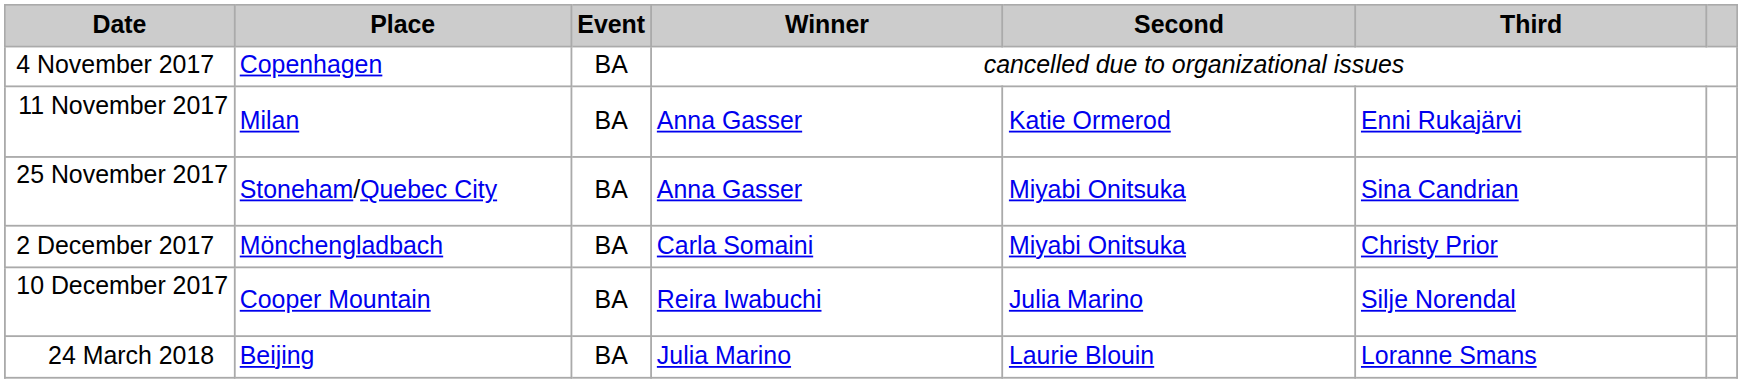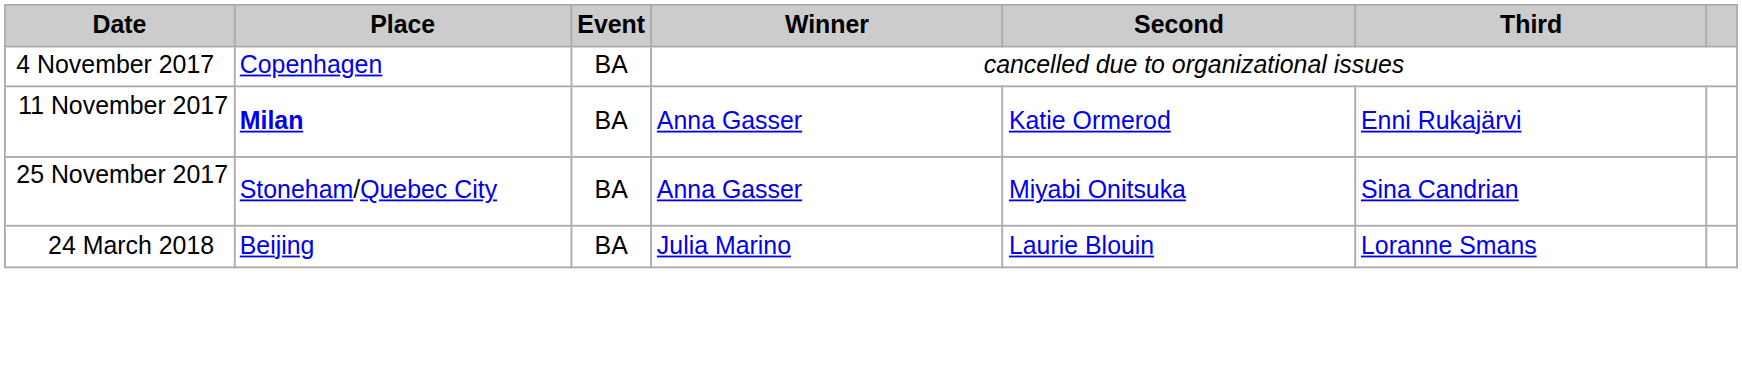11 November 2017 | Place: normal -> bold
- row: 2 December 2017 | Mönchengladbach | BA | Carla Somaini | Miyabi Onitsuka | Christy Prior
- row: 10 December 2017 | Cooper Mountain | BA | Reira Iwabuchi | Julia Marino | Silje Norendal
